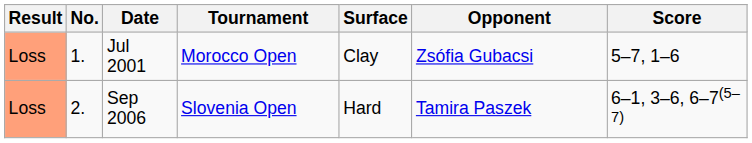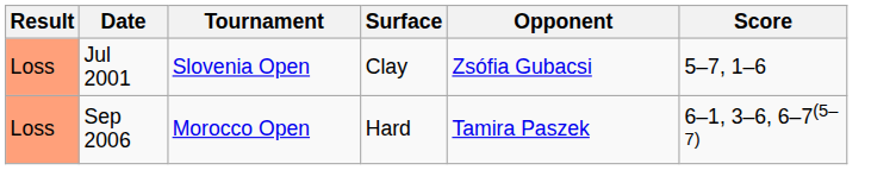- column: No. | 1. | 2.
Jul 2001 | Tournament: Morocco Open -> Slovenia Open
Sep 2006 | Tournament: Slovenia Open -> Morocco Open
